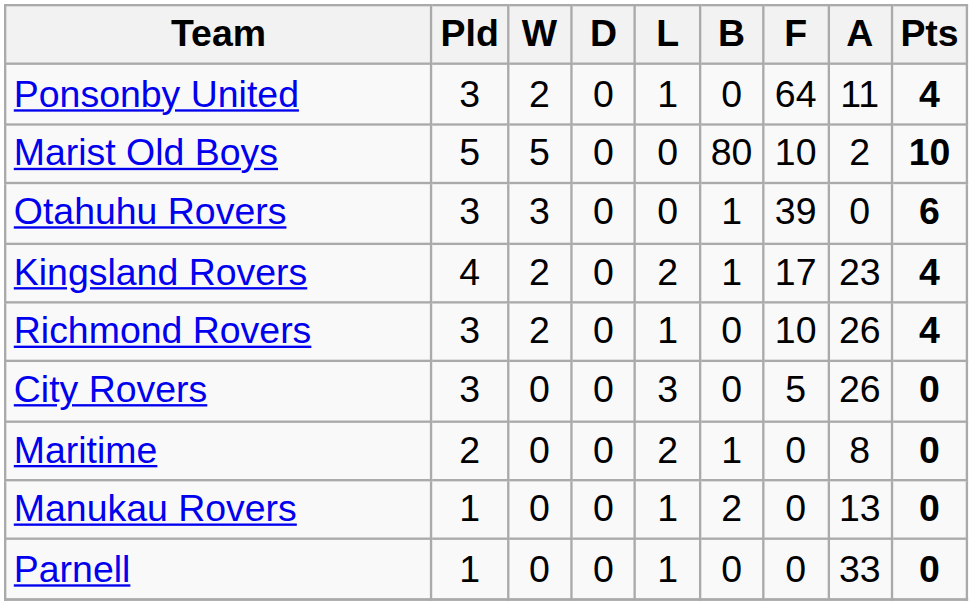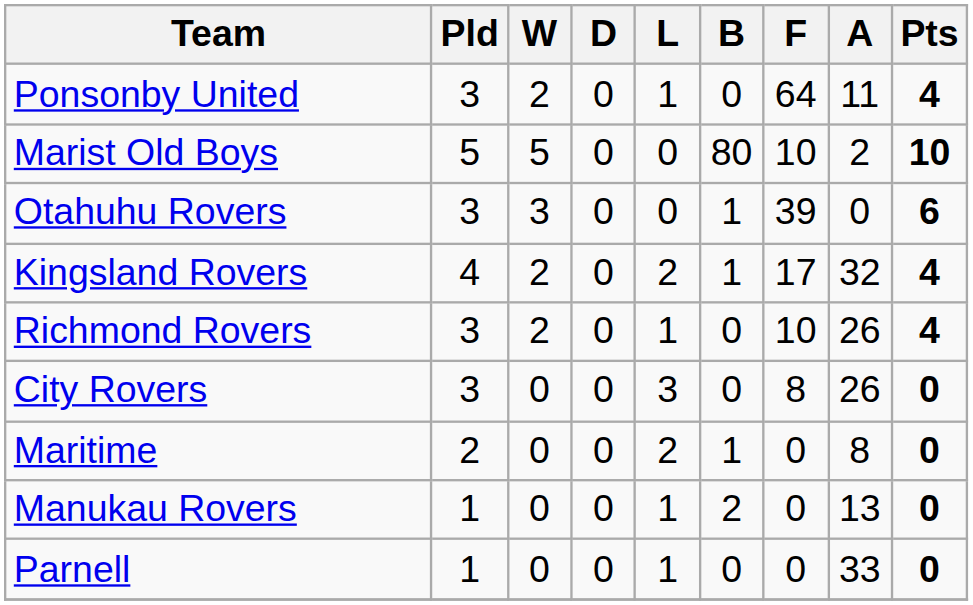Kingsland Rovers | A: 23 -> 32
City Rovers | F: 5 -> 8
